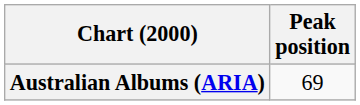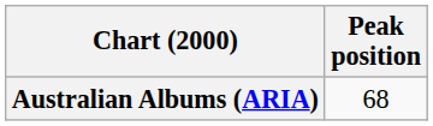Australian Albums (ARIA) | Peak position: 69 -> 68
